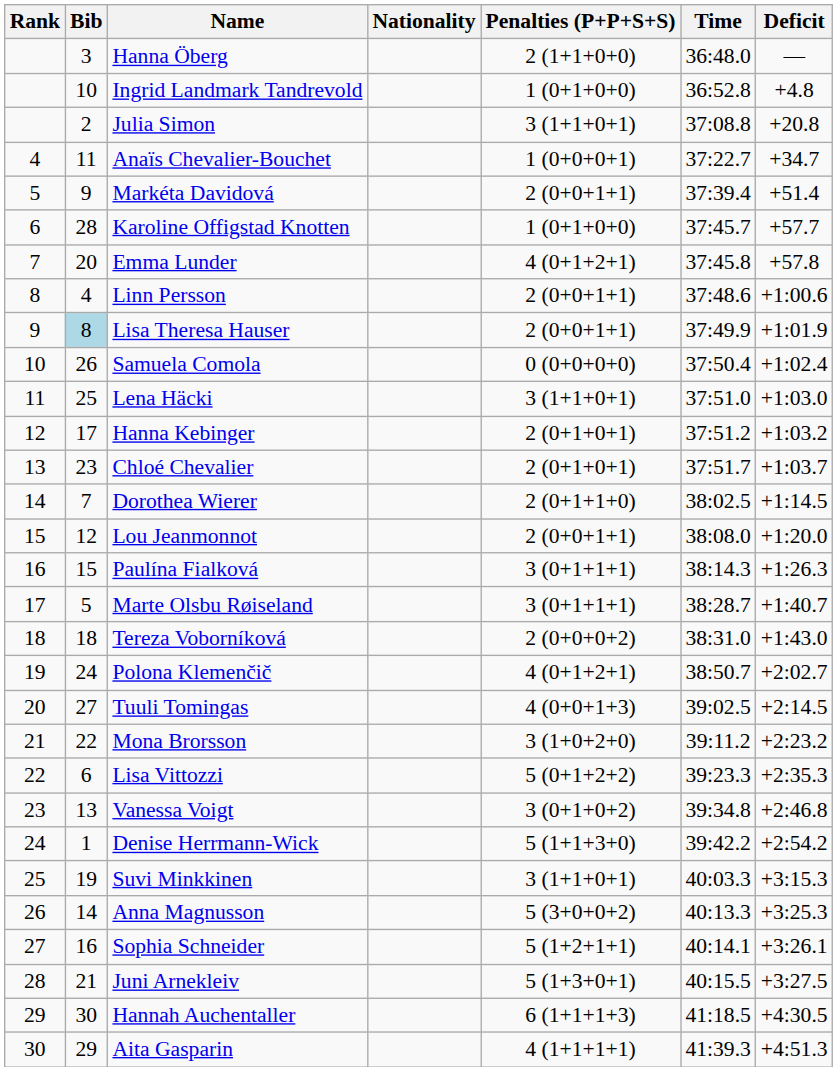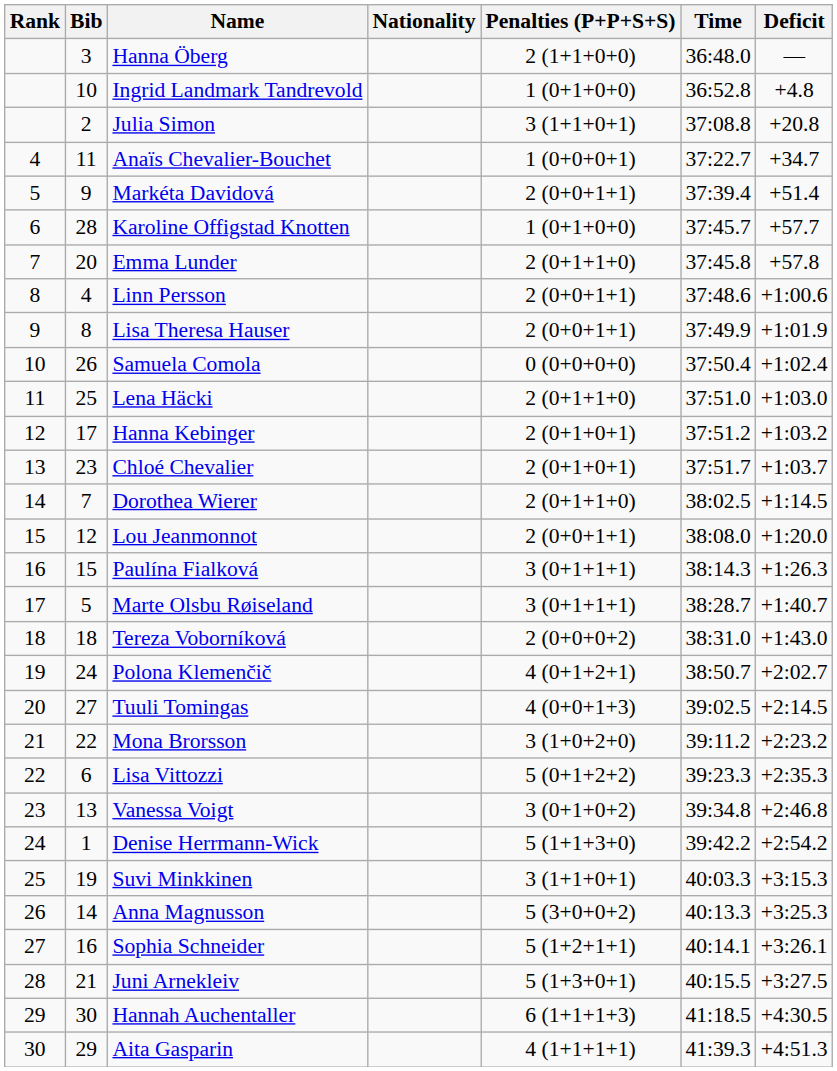Emma Lunder | Penalties (P+P+S+S): 4 (0+1+2+1) -> 2 (0+1+1+0)
Lisa Theresa Hauser | Bib: lightblue background -> no background
Lena Häcki | Penalties (P+P+S+S): 3 (1+1+0+1) -> 2 (0+1+1+0)
